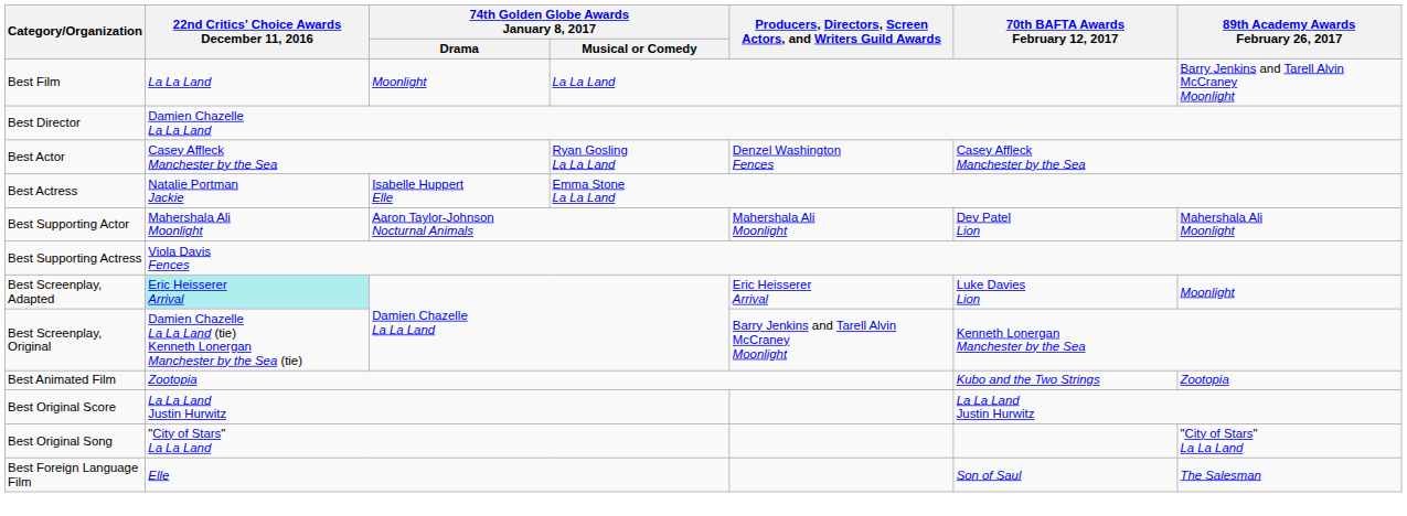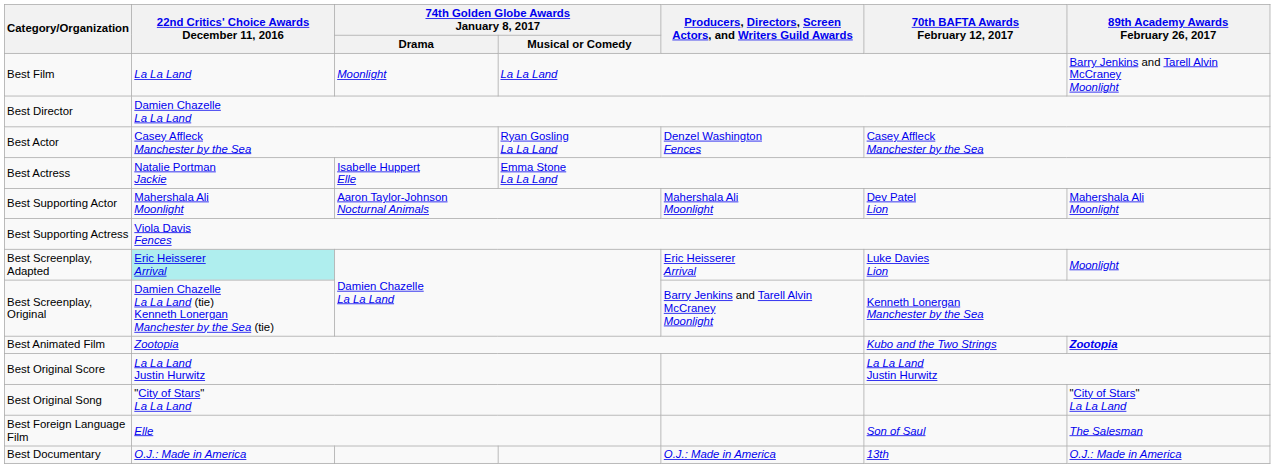Best Animated Film | 89th Academy Awards February 26, 2017: normal -> bold
+ row: Best Documentary | O.J.: Made in America | O.J.: Made in America | 13th | O.J.: Made in America
